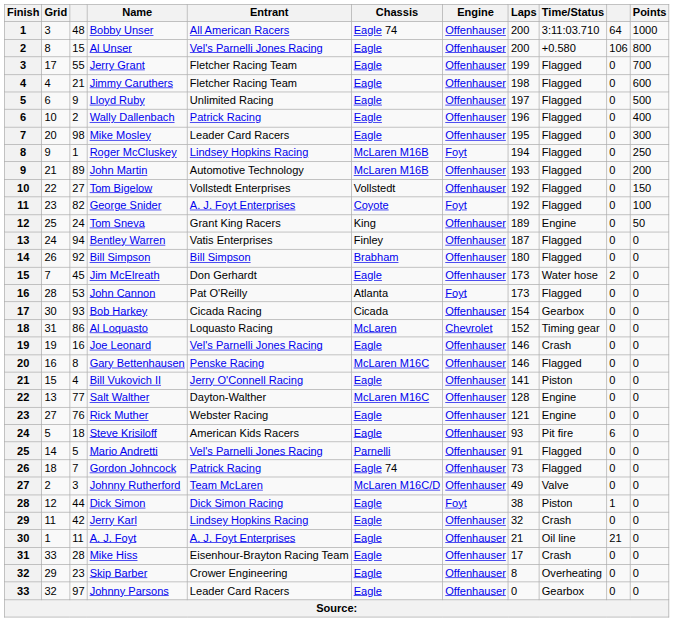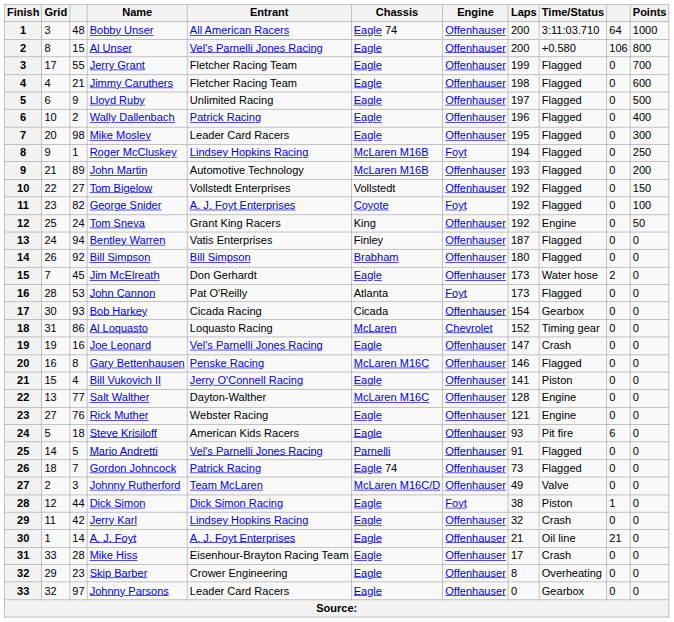Tom Sneva | Laps: 189 -> 192
Joe Leonard | Laps: 146 -> 147
A. J. Foyt | column 3: 11 -> 14
